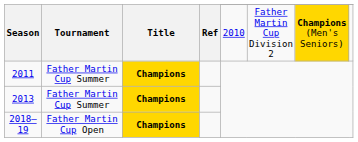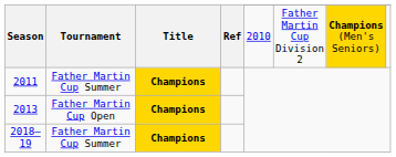2013 | Tournament: Father Martin Cup Summer -> Father Martin Cup Open
2018–19 | Tournament: Father Martin Cup Open -> Father Martin Cup Summer
